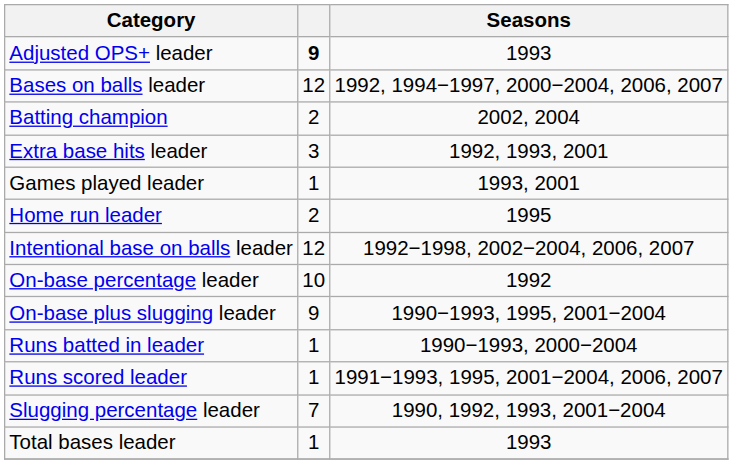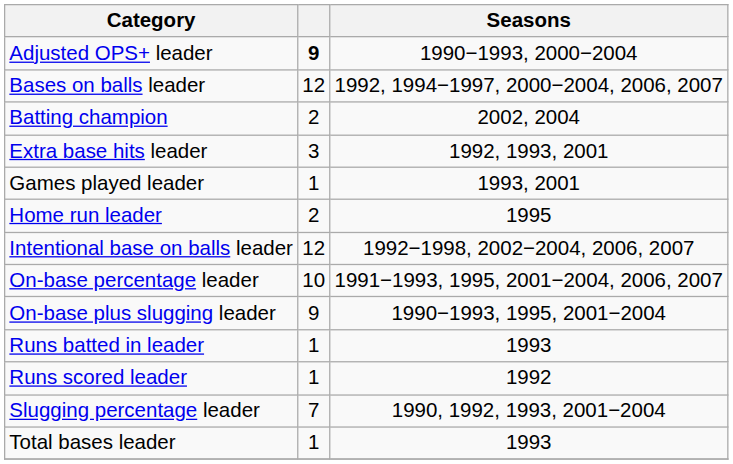Adjusted OPS+ leader | Seasons: 1993 -> 1990−1993, 2000−2004
On-base percentage leader | Seasons: 1992 -> 1991−1993, 1995, 2001−2004, 2006, 2007
Runs batted in leader | Seasons: 1990−1993, 2000−2004 -> 1993
Runs scored leader | Seasons: 1991−1993, 1995, 2001−2004, 2006, 2007 -> 1992
